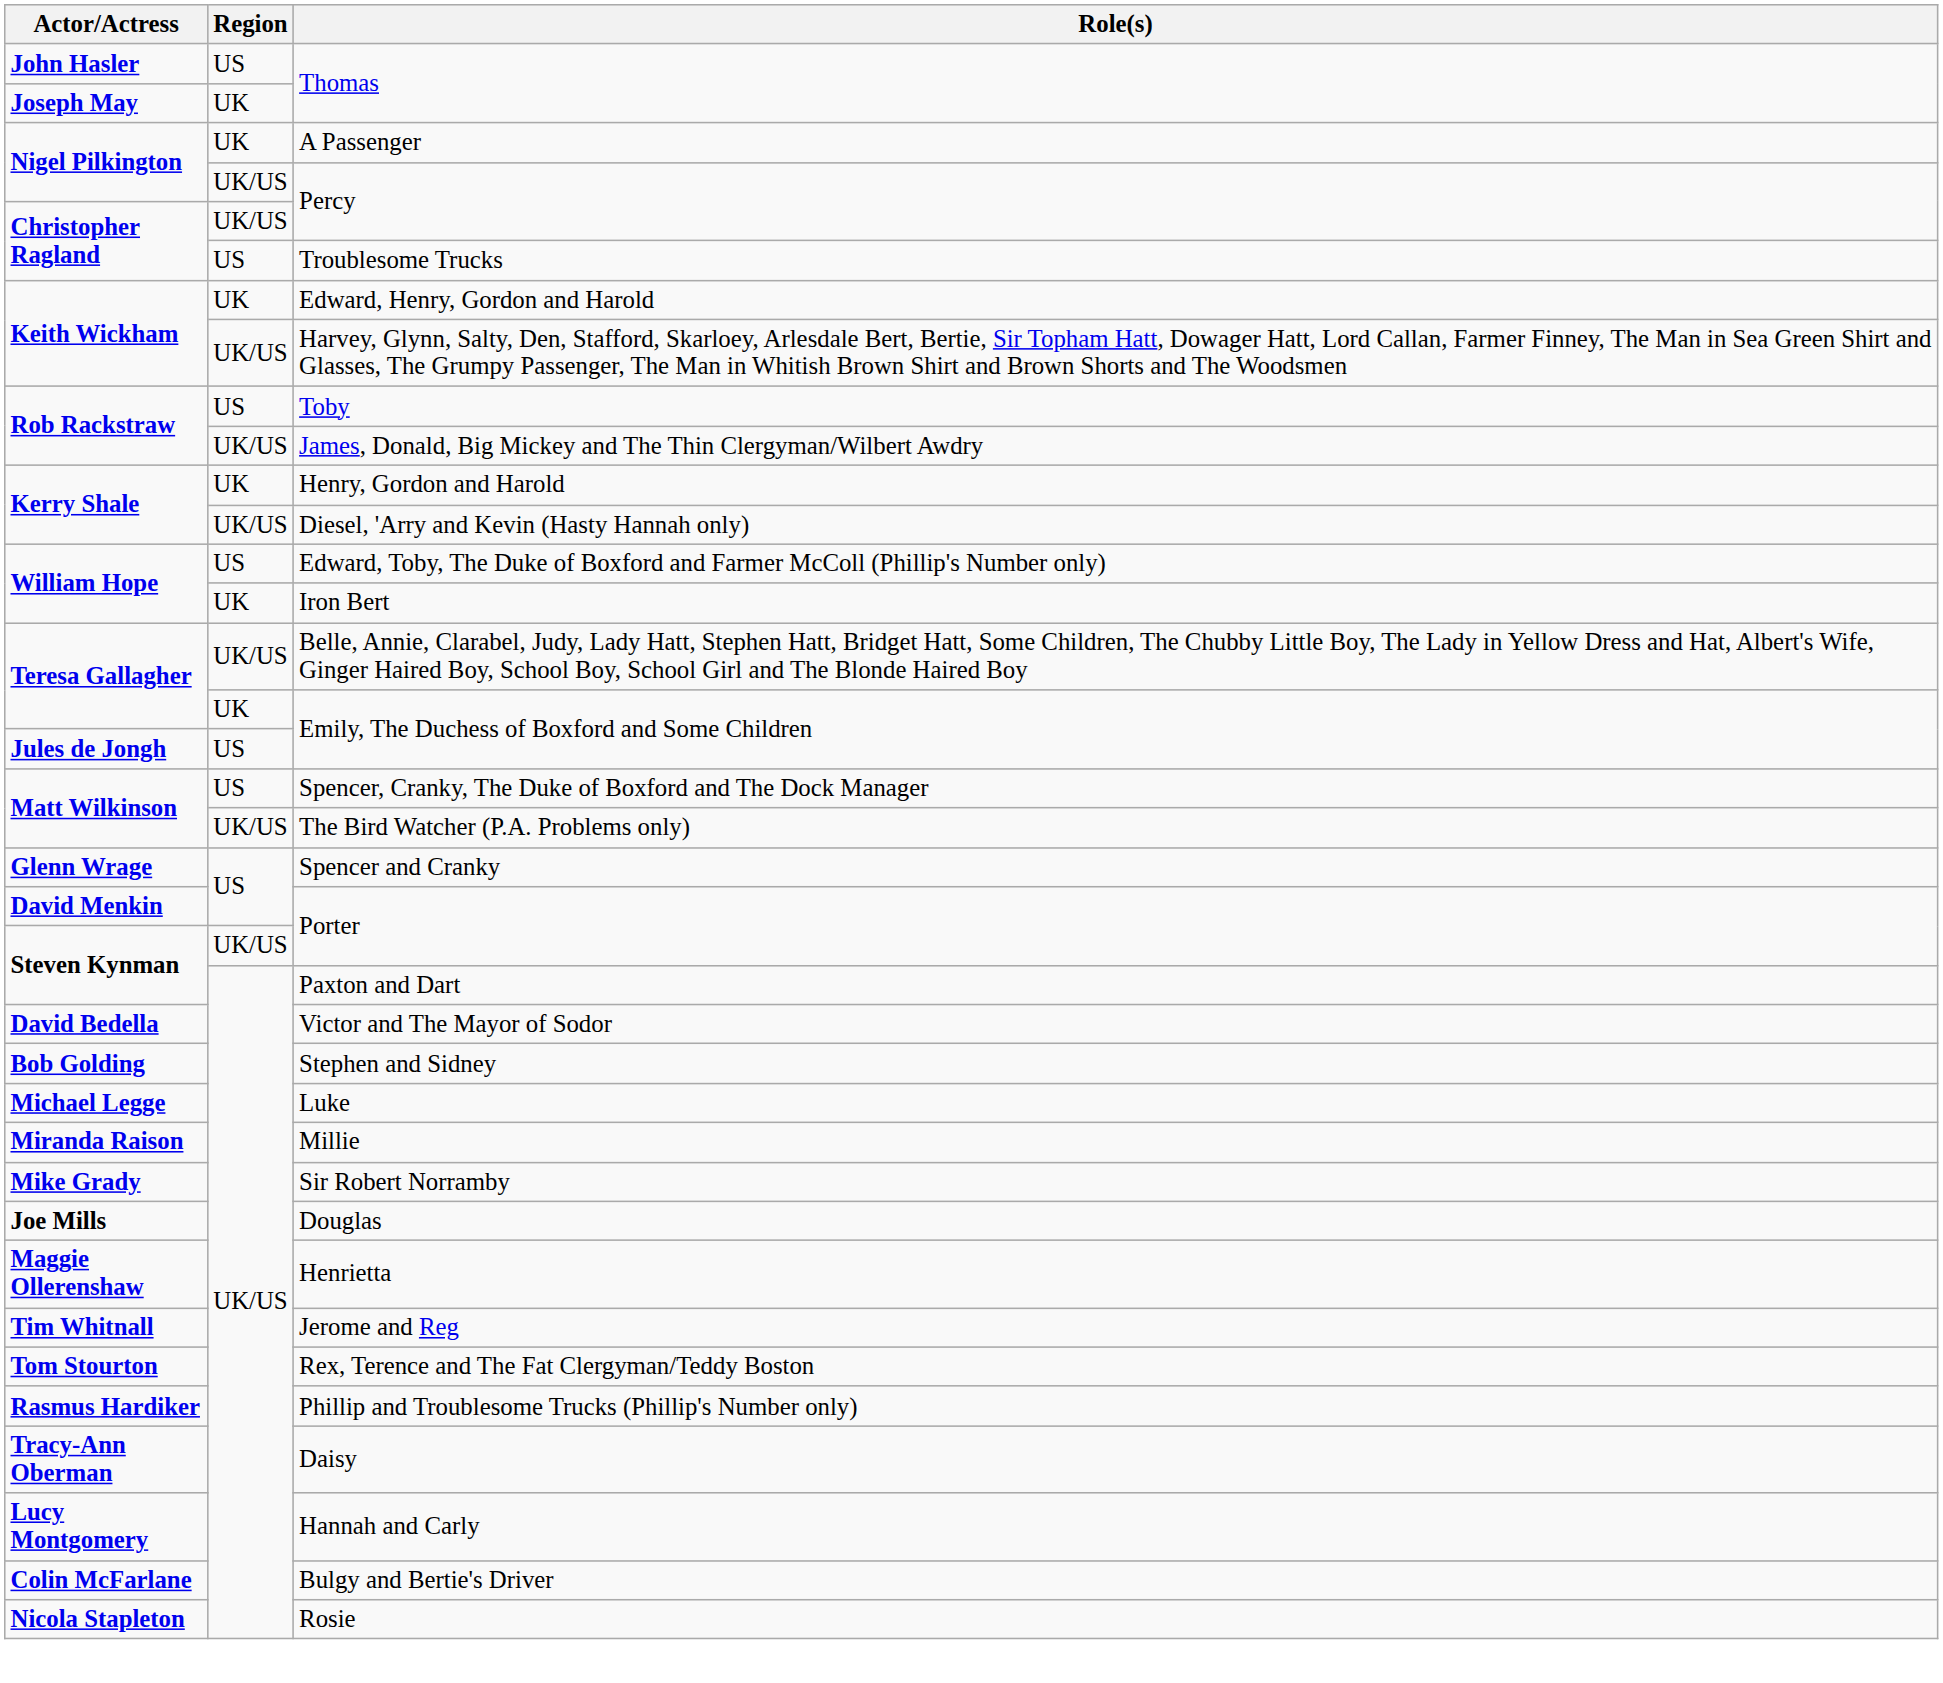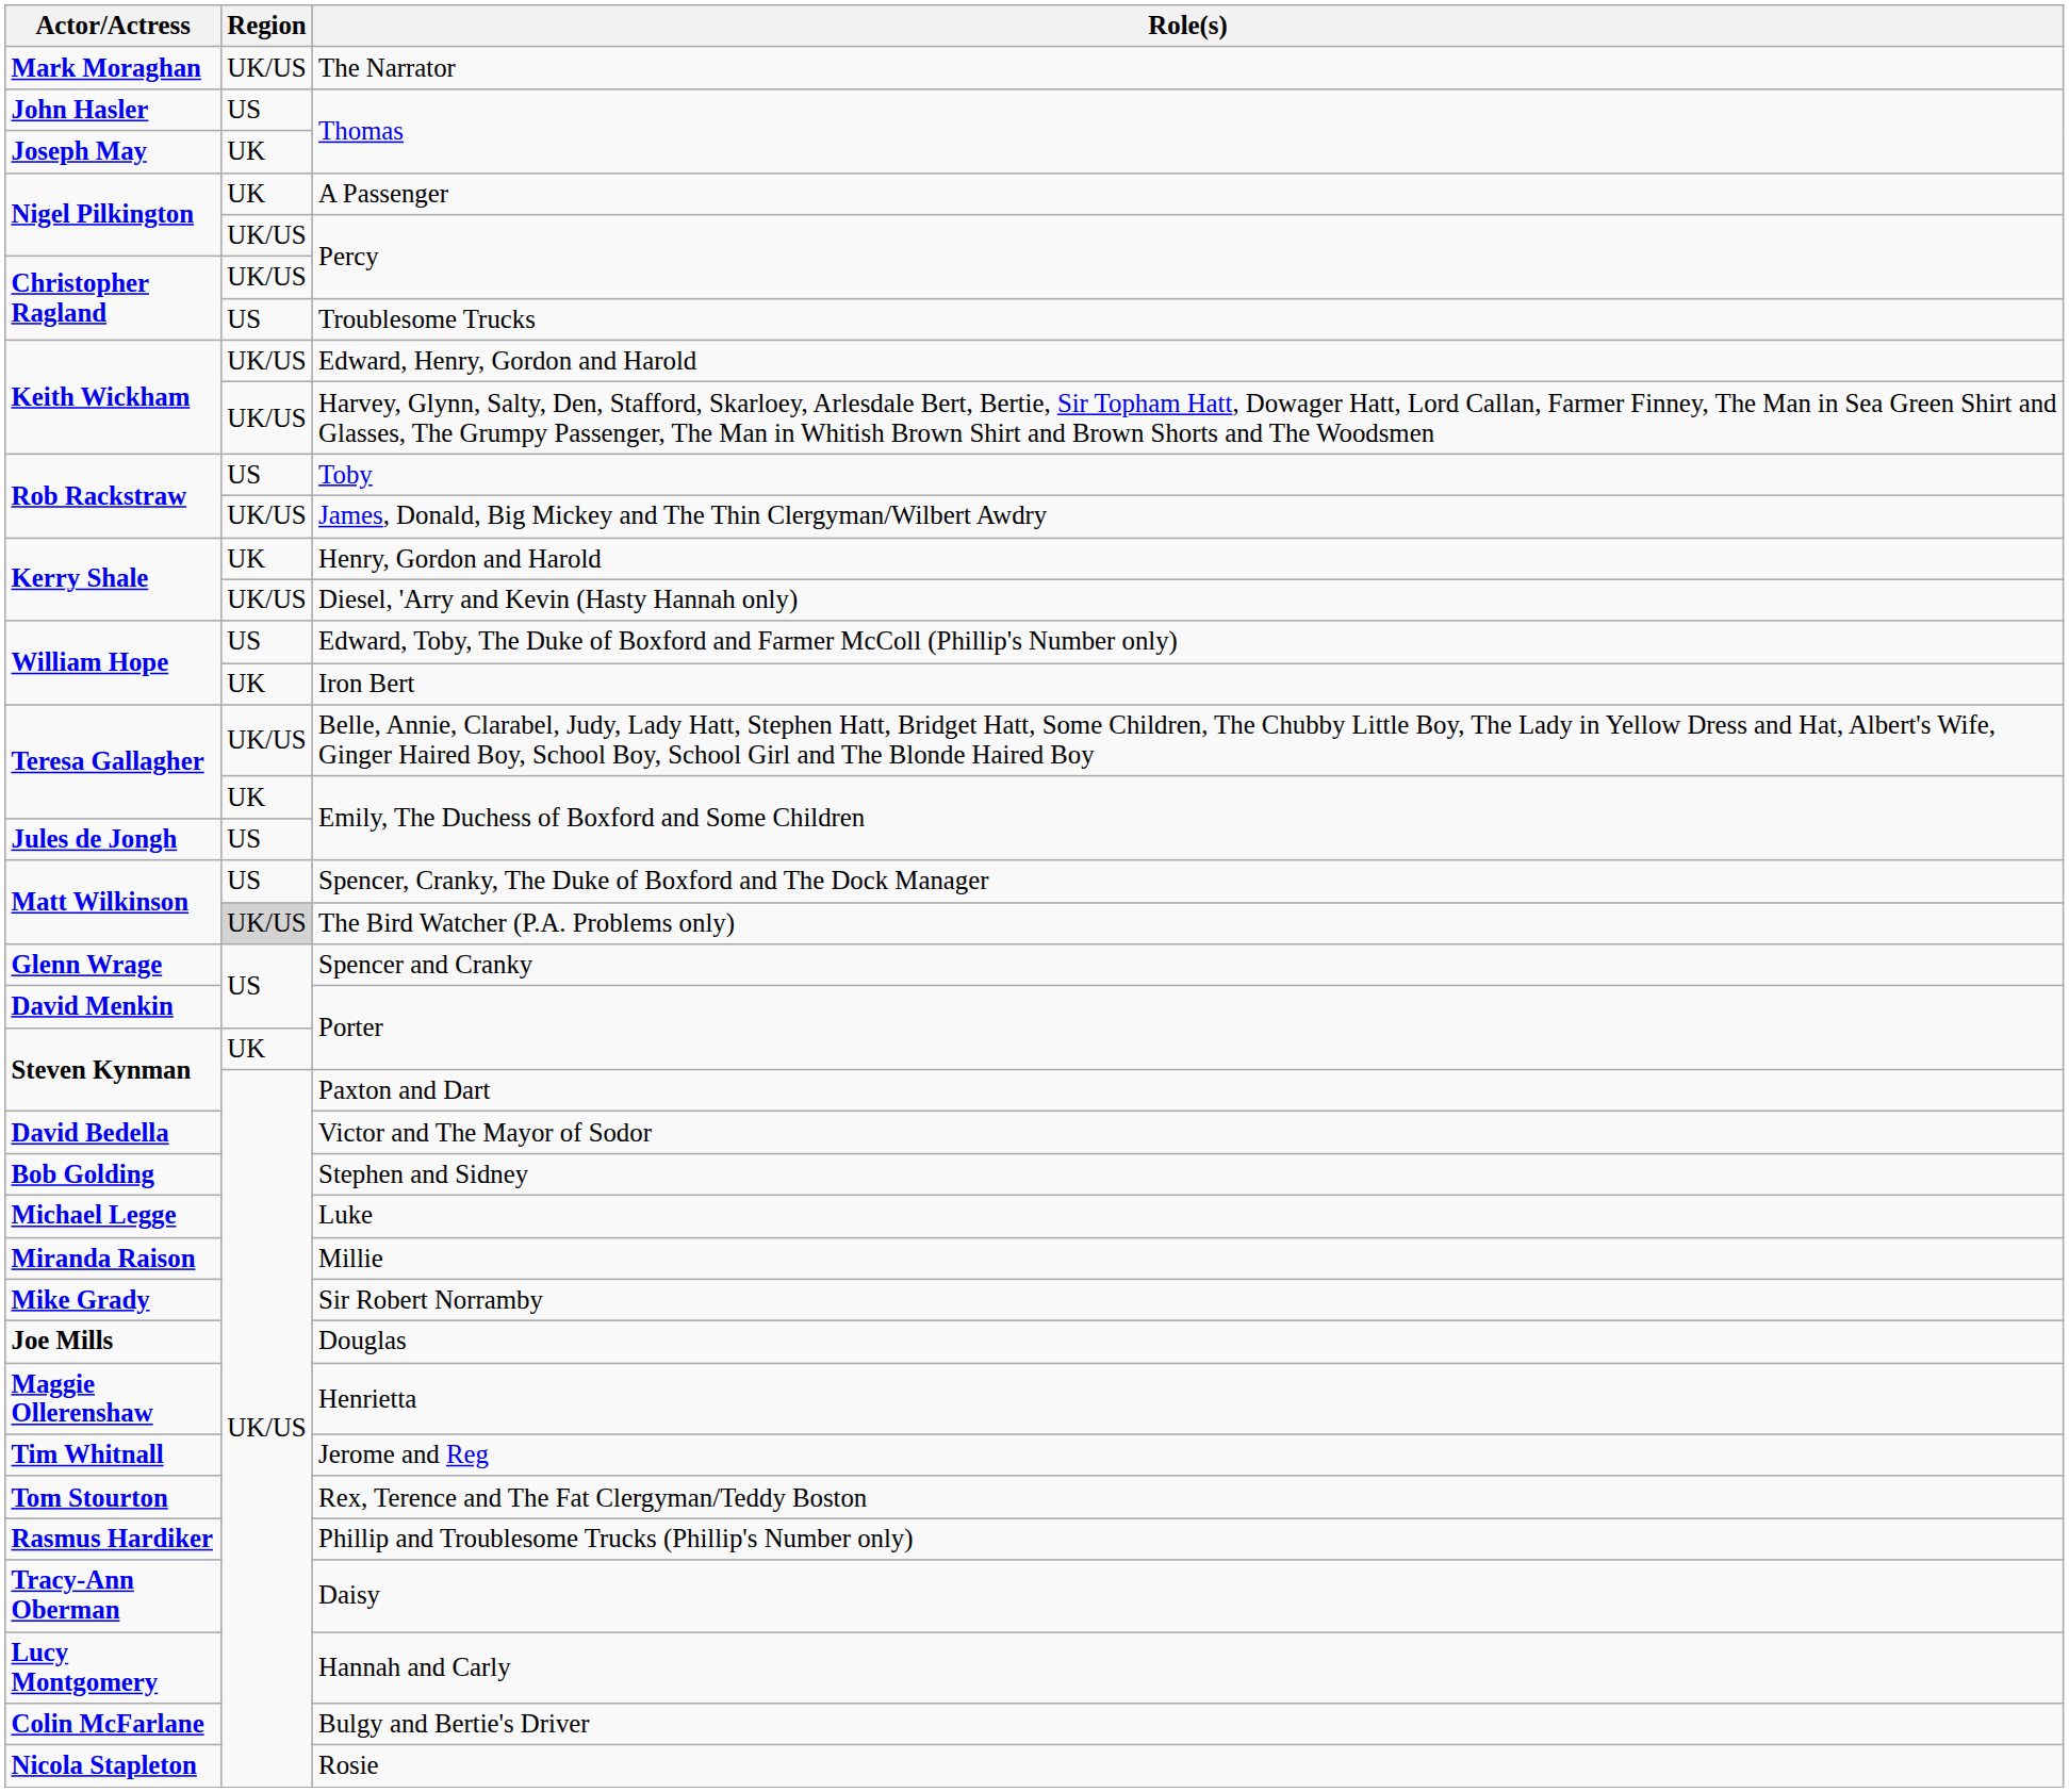+ row: Mark Moraghan | UK/US | The Narrator
Edward, Henry, Gordon and Harold | Region: UK -> UK/US
The Bird Watcher (P.A. Problems only) | Region: no background -> lightgrey background
Steven Kynman / Porter | Region: UK/US -> UK
